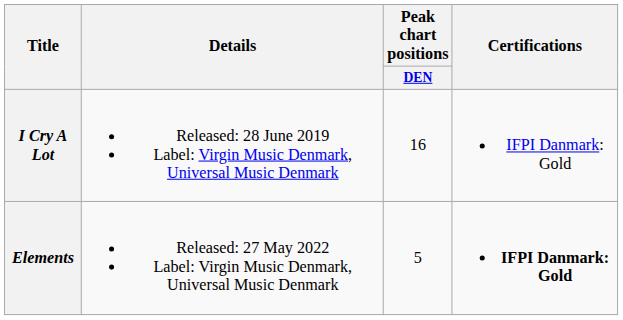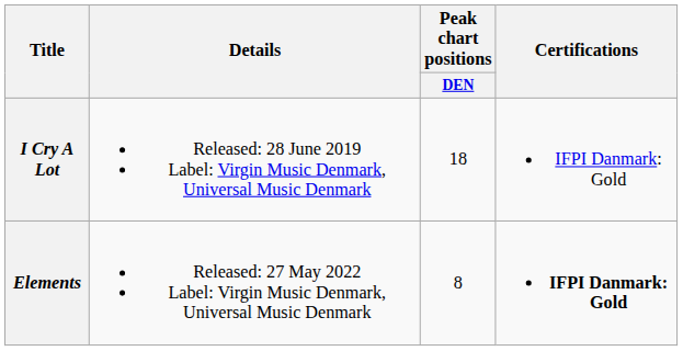I Cry A Lot | Peak chart positions / DEN: 16 -> 18
Elements | Peak chart positions / DEN: 5 -> 8
